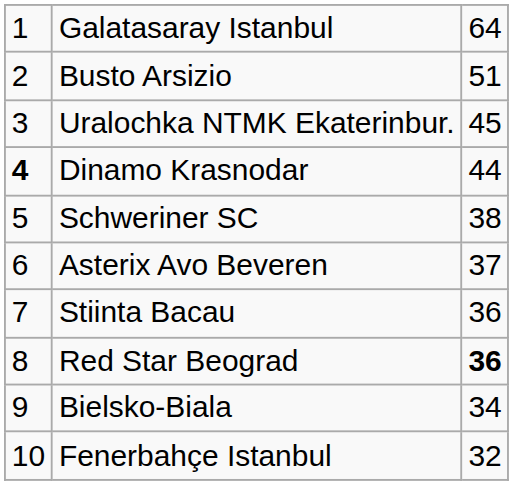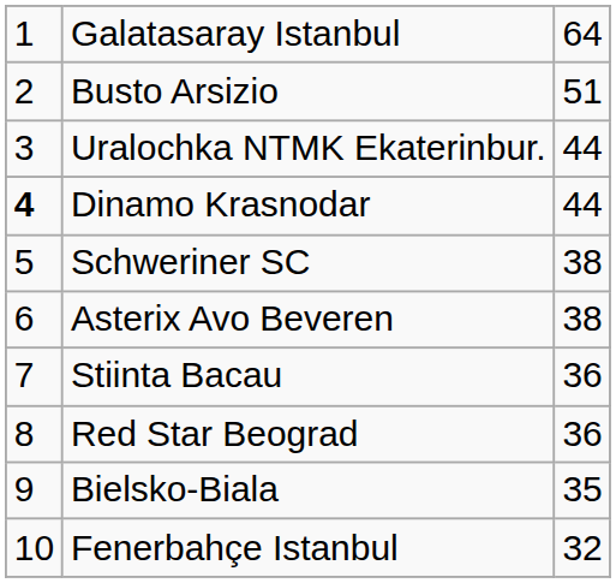Uralochka NTMK Ekaterinbur. | column 3: 45 -> 44
Asterix Avo Beveren | column 3: 37 -> 38
Red Star Beograd | column 3: bold -> normal
Bielsko-Biala | column 3: 34 -> 35
